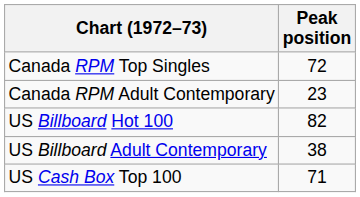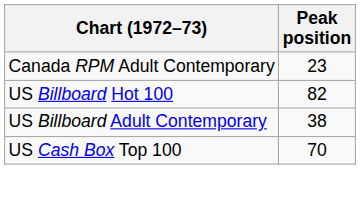- row: Canada RPM Top Singles | 72
US Cash Box Top 100 | Peak position: 71 -> 70
